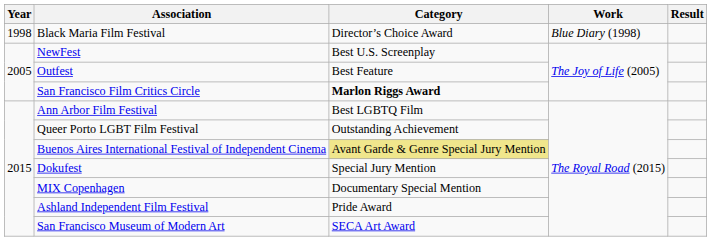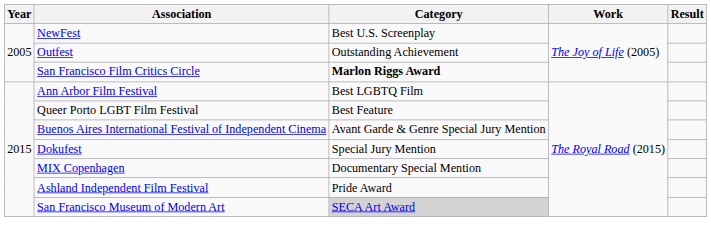- row: 1998 | Black Maria Film Festival | Director’s Choice Award | Blue Diary (1998)
Outfest | Category: Best Feature -> Outstanding Achievement
Queer Porto LGBT Film Festival | Category: Outstanding Achievement -> Best Feature
Buenos Aires International Festival of Independent Cinema | Category: khaki background -> no background
San Francisco Museum of Modern Art | Category: no background -> lightgrey background
